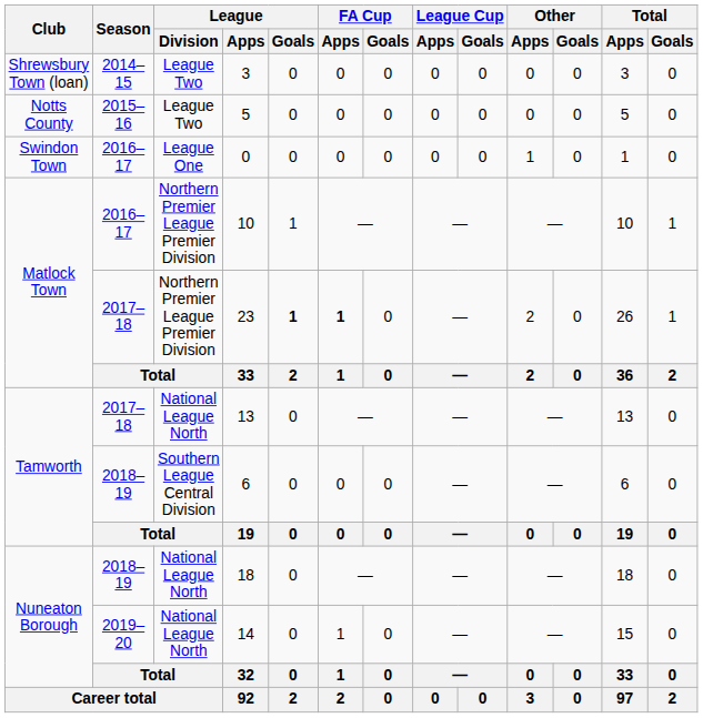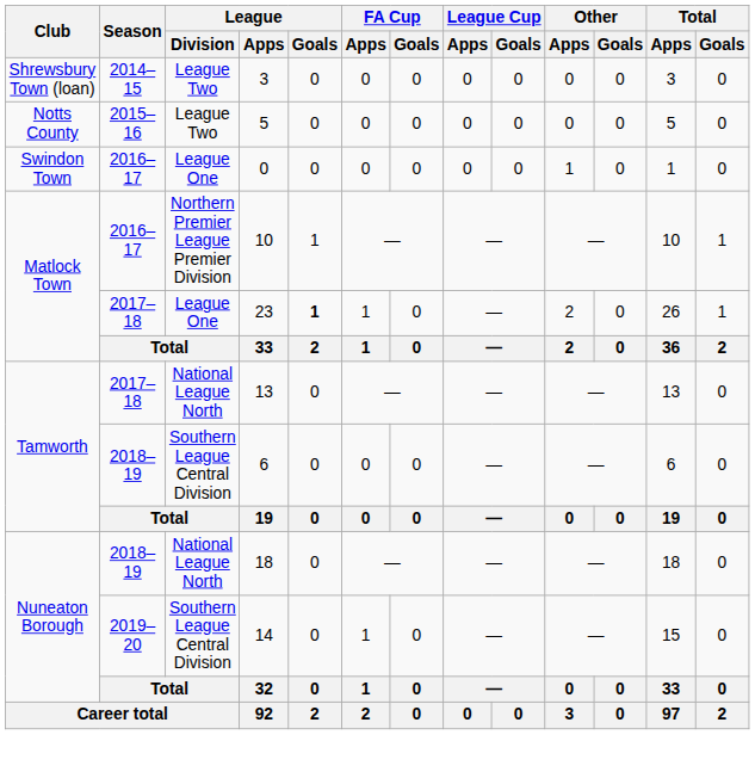23 | League / Division: Northern Premier League Premier Division -> League One
23 | FA Cup / Apps: bold -> normal
14 | League / Division: National League North -> Southern League Central Division
